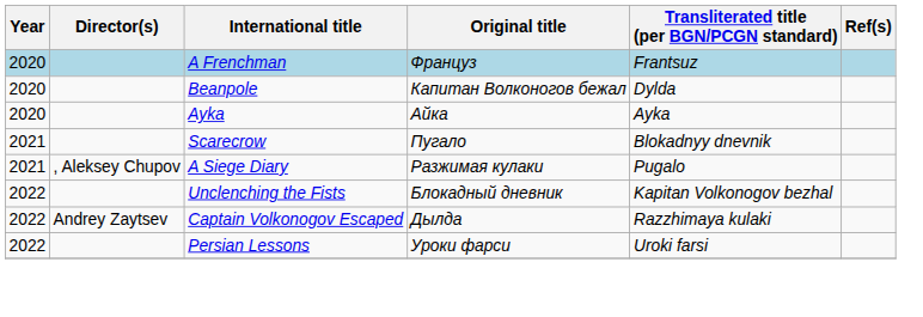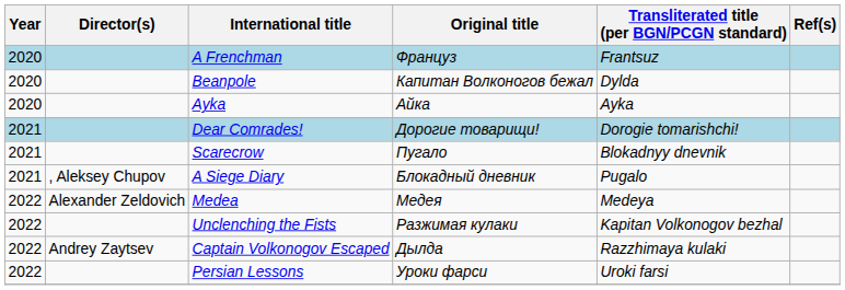+ row: 2021 | Dear Comrades! | Дорогие товарищи! | Dorogie tomarishchi!
A Siege Diary | Original title: Разжимая кулаки -> Блокадный дневник
+ row: 2022 | Alexander Zeldovich | Medea | Медея | Medeya
Unclenching the Fists | Original title: Блокадный дневник -> Разжимая кулаки
